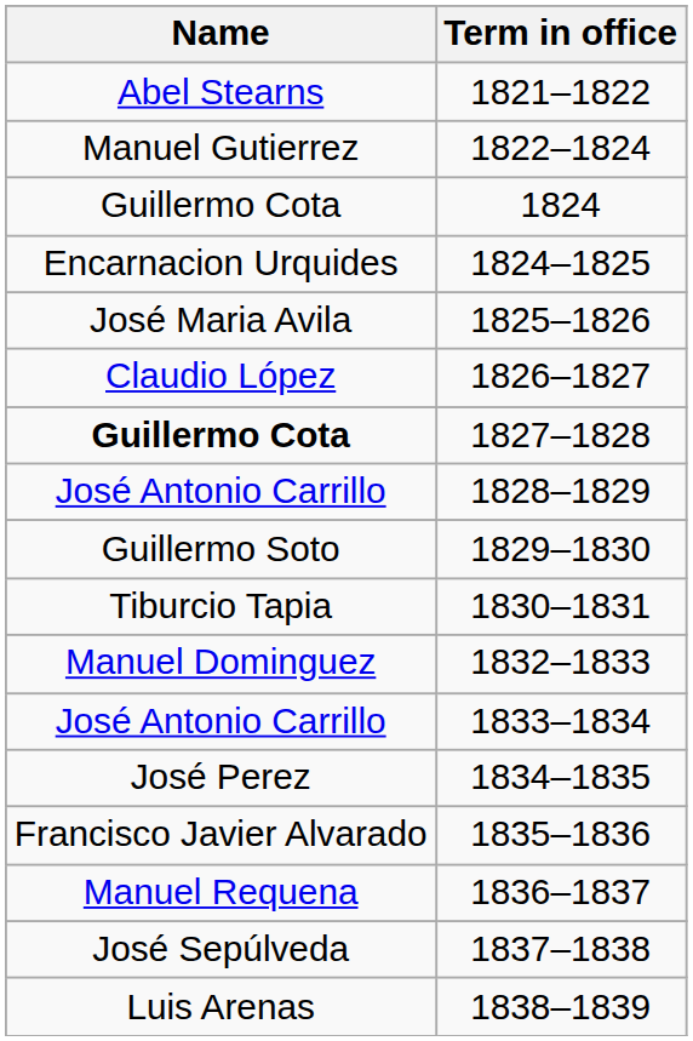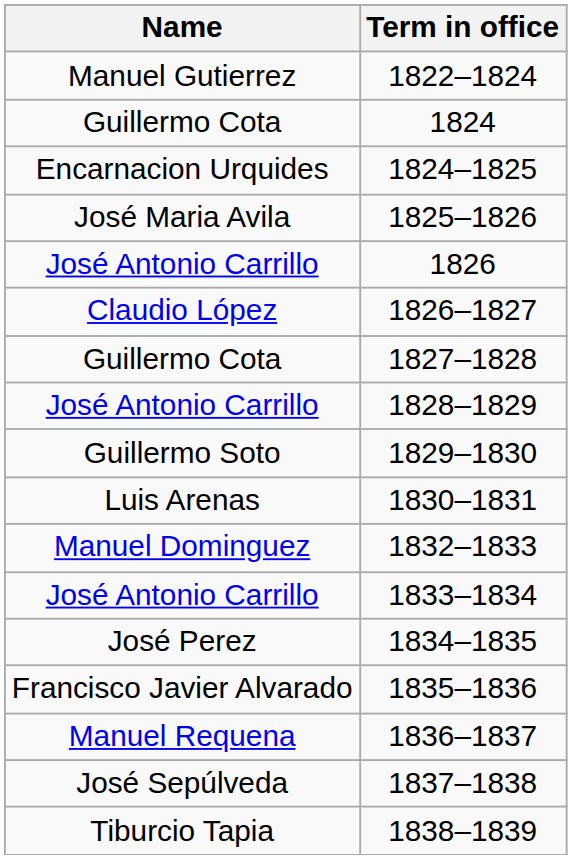- row: Abel Stearns | 1821–1822
+ row: José Antonio Carrillo | 1826
1827–1828 | Name: bold -> normal
1830–1831 | Name: Tiburcio Tapia -> Luis Arenas
1838–1839 | Name: Luis Arenas -> Tiburcio Tapia
